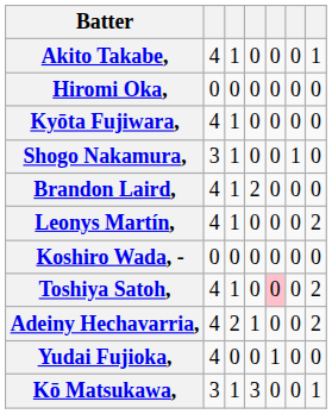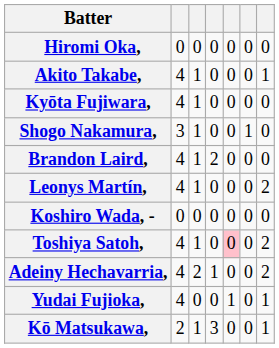rows swapped: Akito Takabe, <-> Hiromi Oka,
Yudai Fujioka, | column 7: 0 -> 1
Kō Matsukawa, | column 2: 3 -> 2
